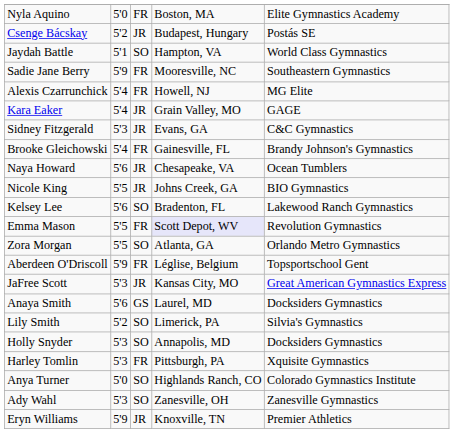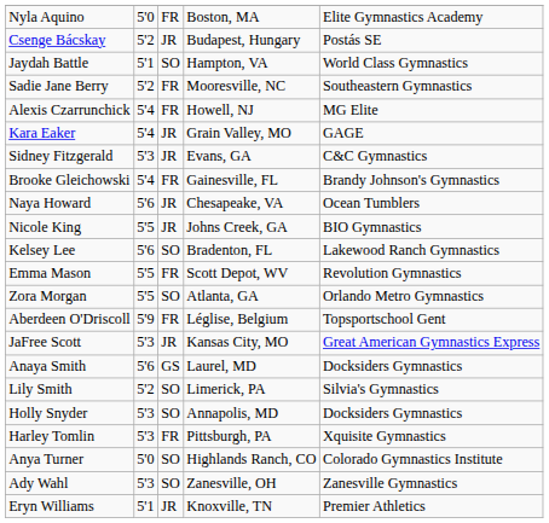Sadie Jane Berry | column 2: 5'9 -> 5'2
Emma Mason | column 4: lavender background -> no background
Eryn Williams | column 2: 5'9 -> 5'1
